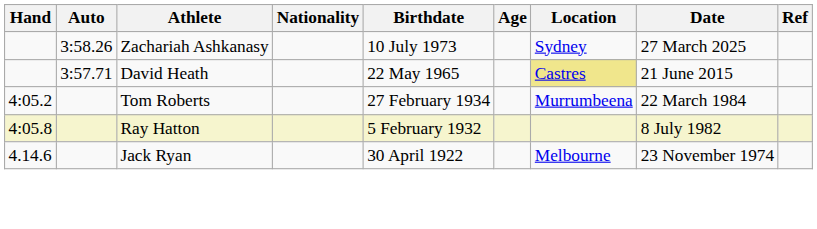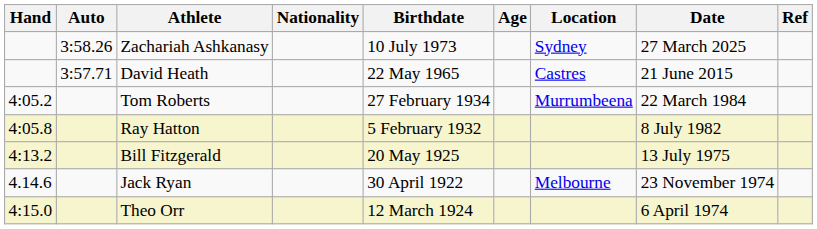David Heath | Location: khaki background -> no background
+ row: 4:13.2 | Bill Fitzgerald | 20 May 1925 | 13 July 1975
+ row: 4:15.0 | Theo Orr | 12 March 1924 | 6 April 1974
